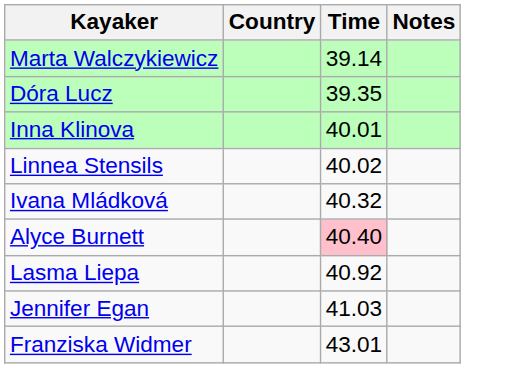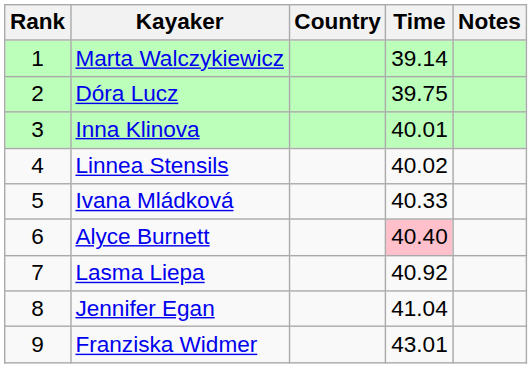+ column: Rank | 1 | 2 | 3 | 4 | 5 | 6 | 7 | 8 | 9
Dóra Lucz | Time: 39.35 -> 39.75
Ivana Mládková | Time: 40.32 -> 40.33
Jennifer Egan | Time: 41.03 -> 41.04
